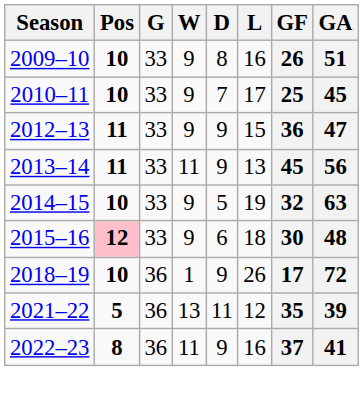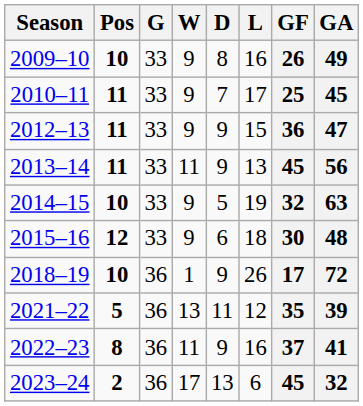2009–10 | GA: 51 -> 49
2010–11 | Pos: 10 -> 11
2015–16 | Pos: pink background -> no background
+ row: 2023–24 | 2 | 36 | 17 | 13 | 6 | 45 | 32
